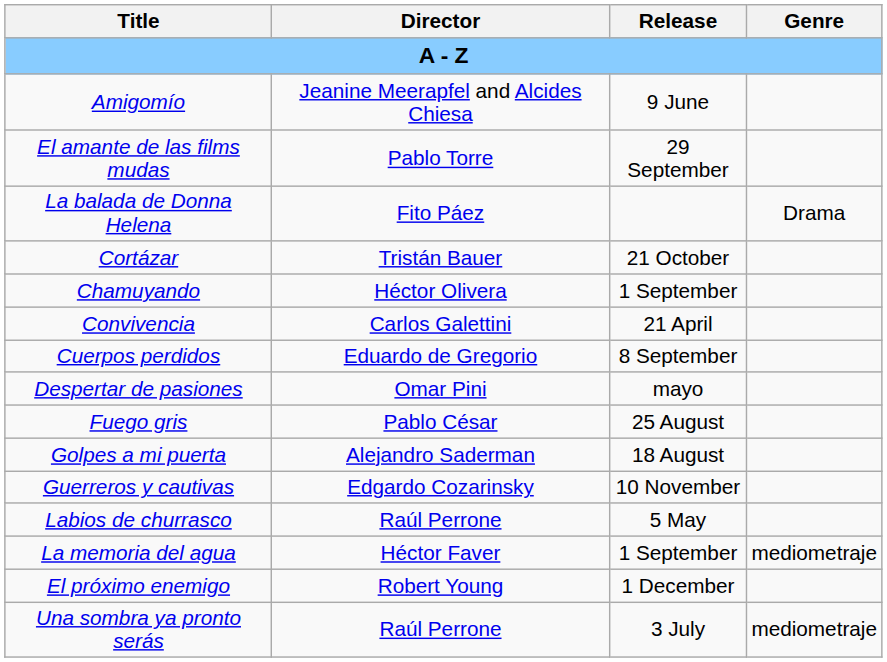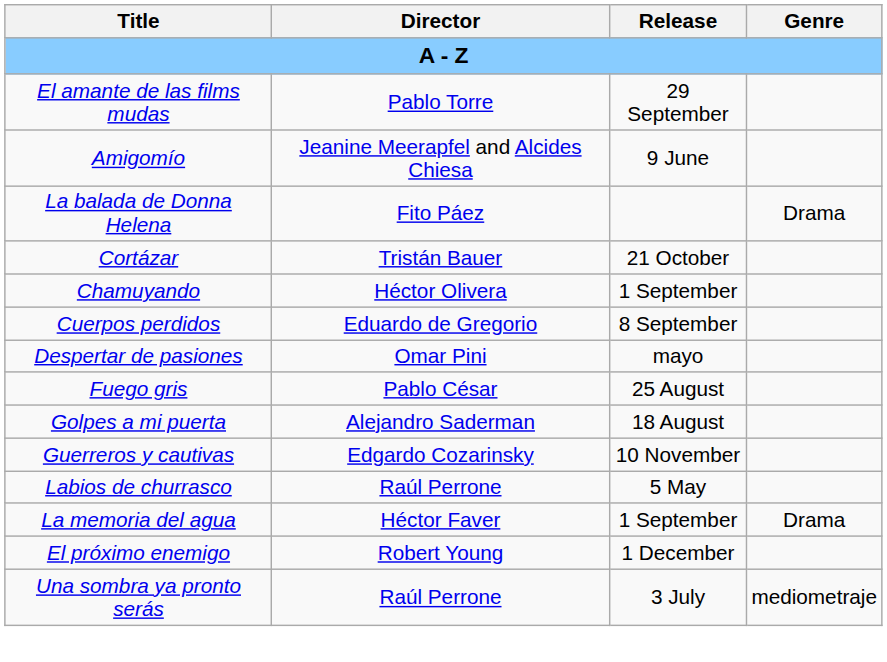rows swapped: El amante de las films mudas <-> Amigomío
- row: Convivencia | Carlos Galettini | 21 April
La memoria del agua | Genre: mediometraje -> Drama
